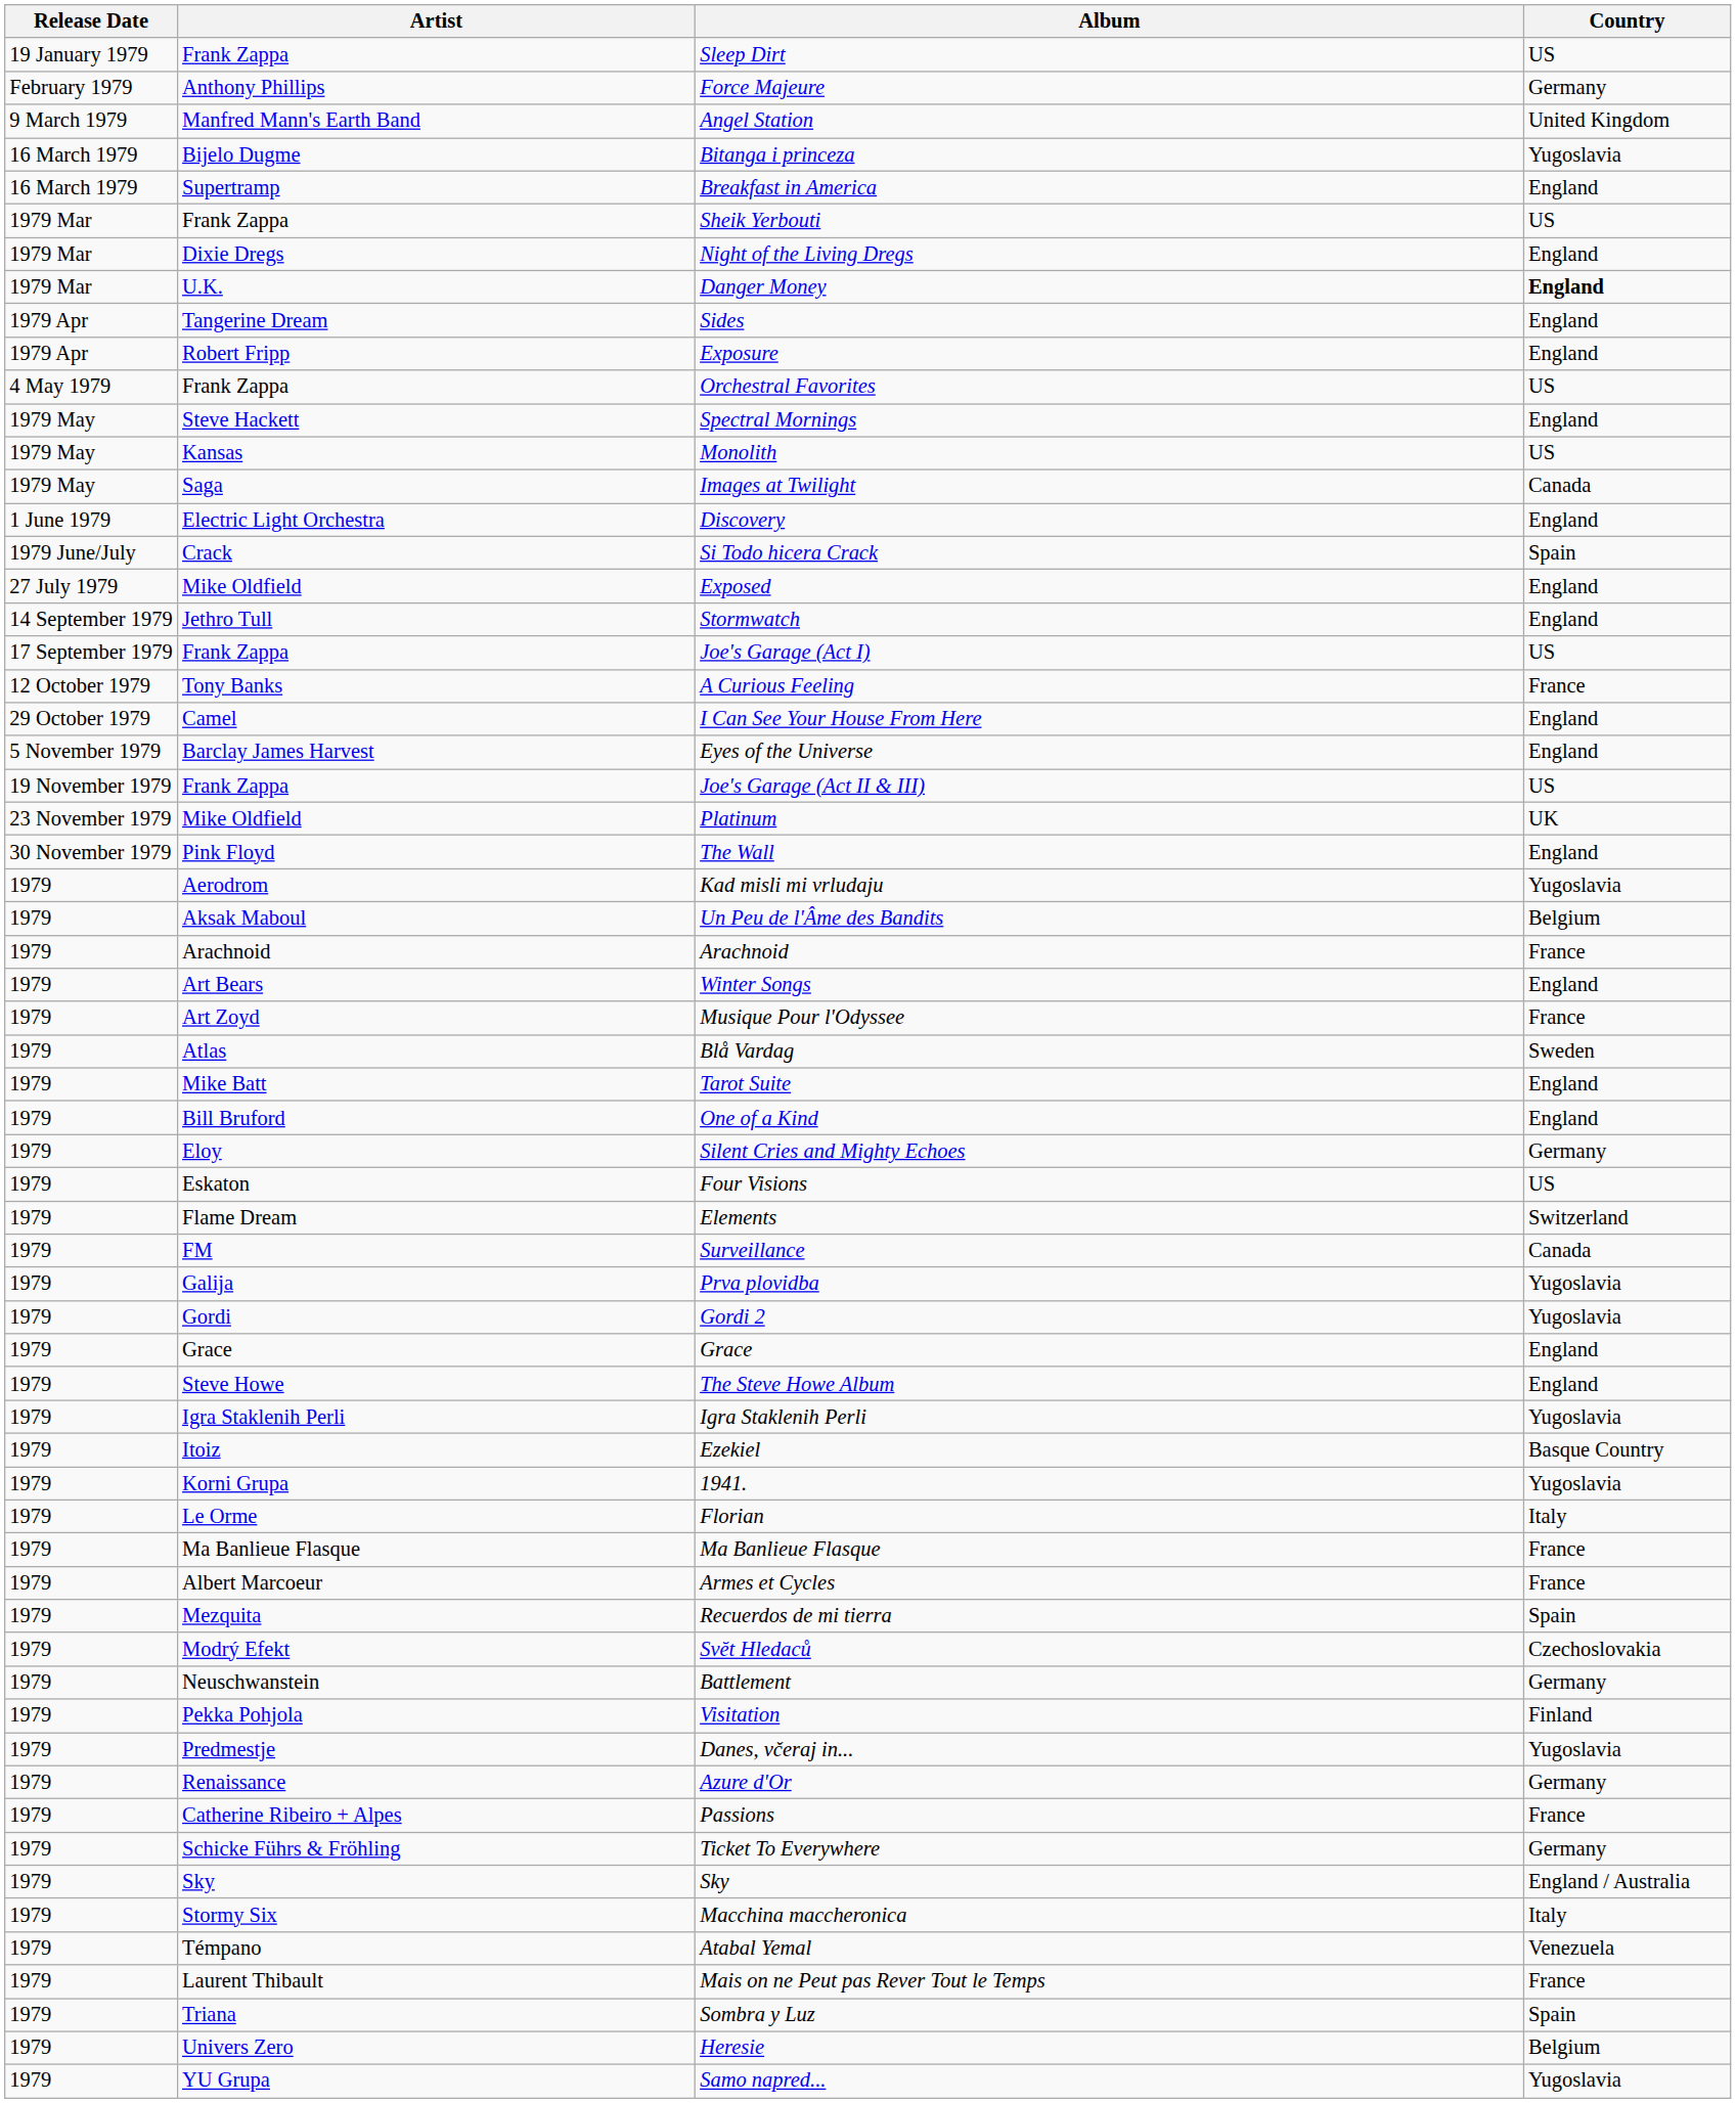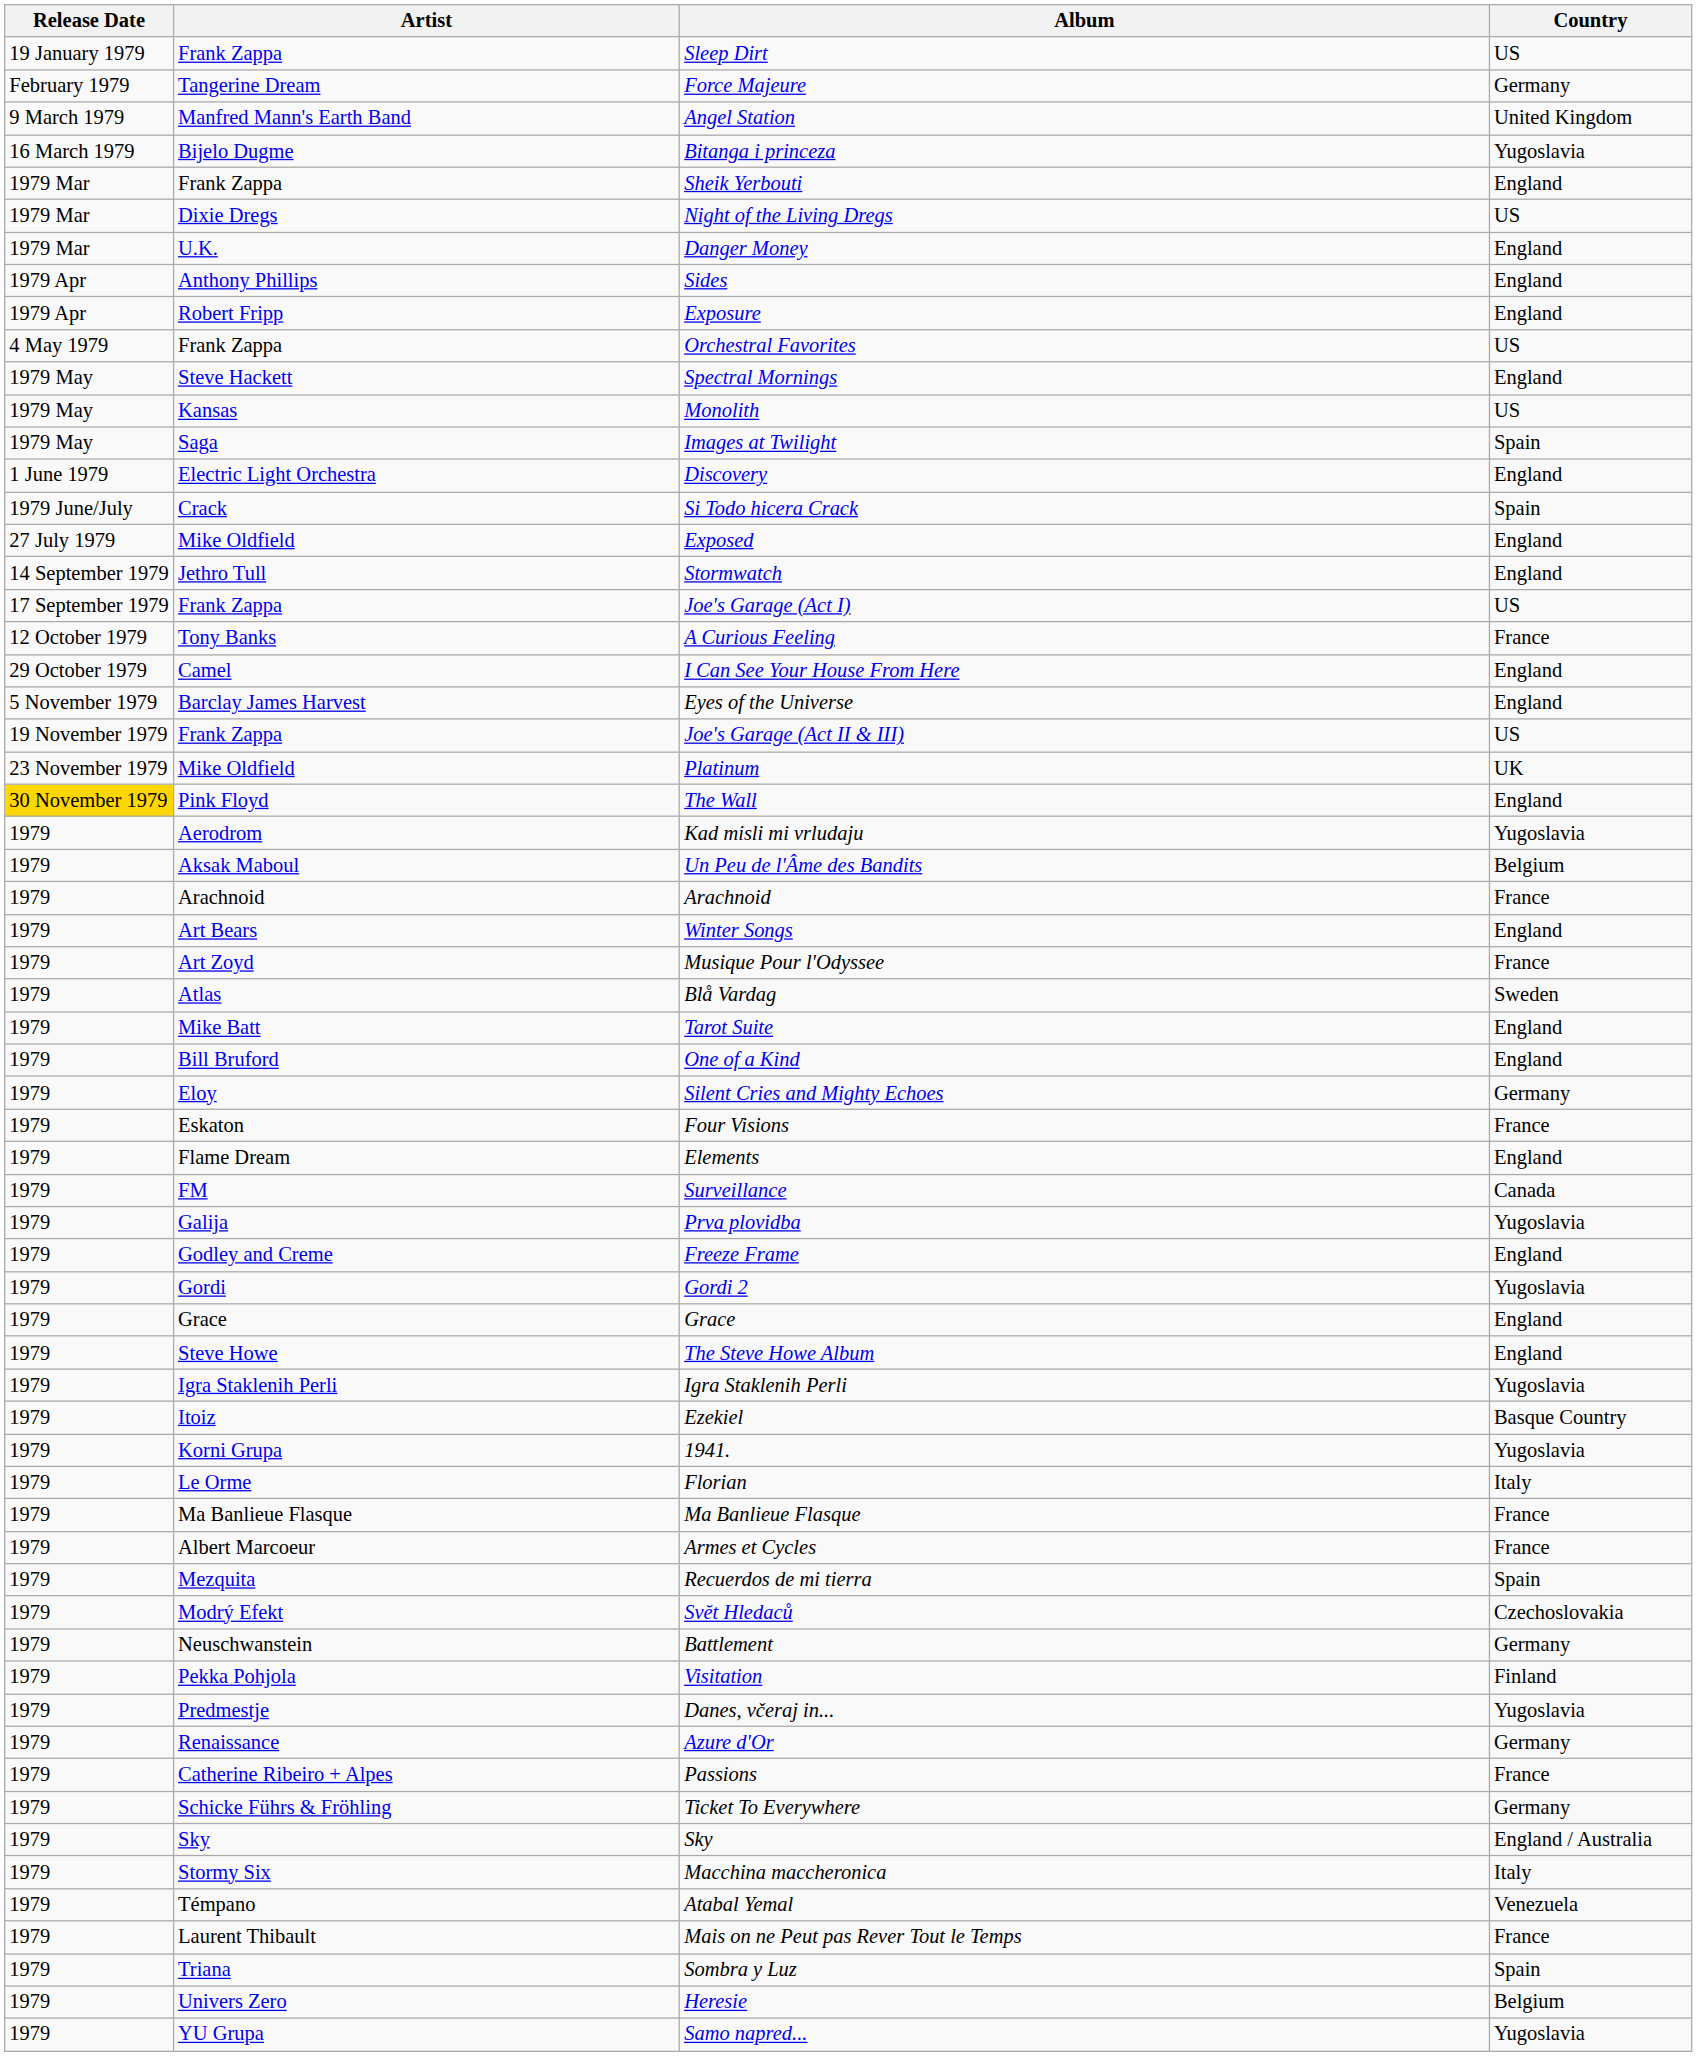Force Majeure | Artist: Anthony Phillips -> Tangerine Dream
- row: 16 March 1979 | Supertramp | Breakfast in America | England
Sheik Yerbouti | Country: US -> England
Night of the Living Dregs | Country: England -> US
Danger Money | Country: bold -> normal
Sides | Artist: Tangerine Dream -> Anthony Phillips
Images at Twilight | Country: Canada -> Spain
The Wall | Release Date: no background -> gold background
Four Visions | Country: US -> France
Elements | Country: Switzerland -> England
+ row: 1979 | Godley and Creme | Freeze Frame | England
